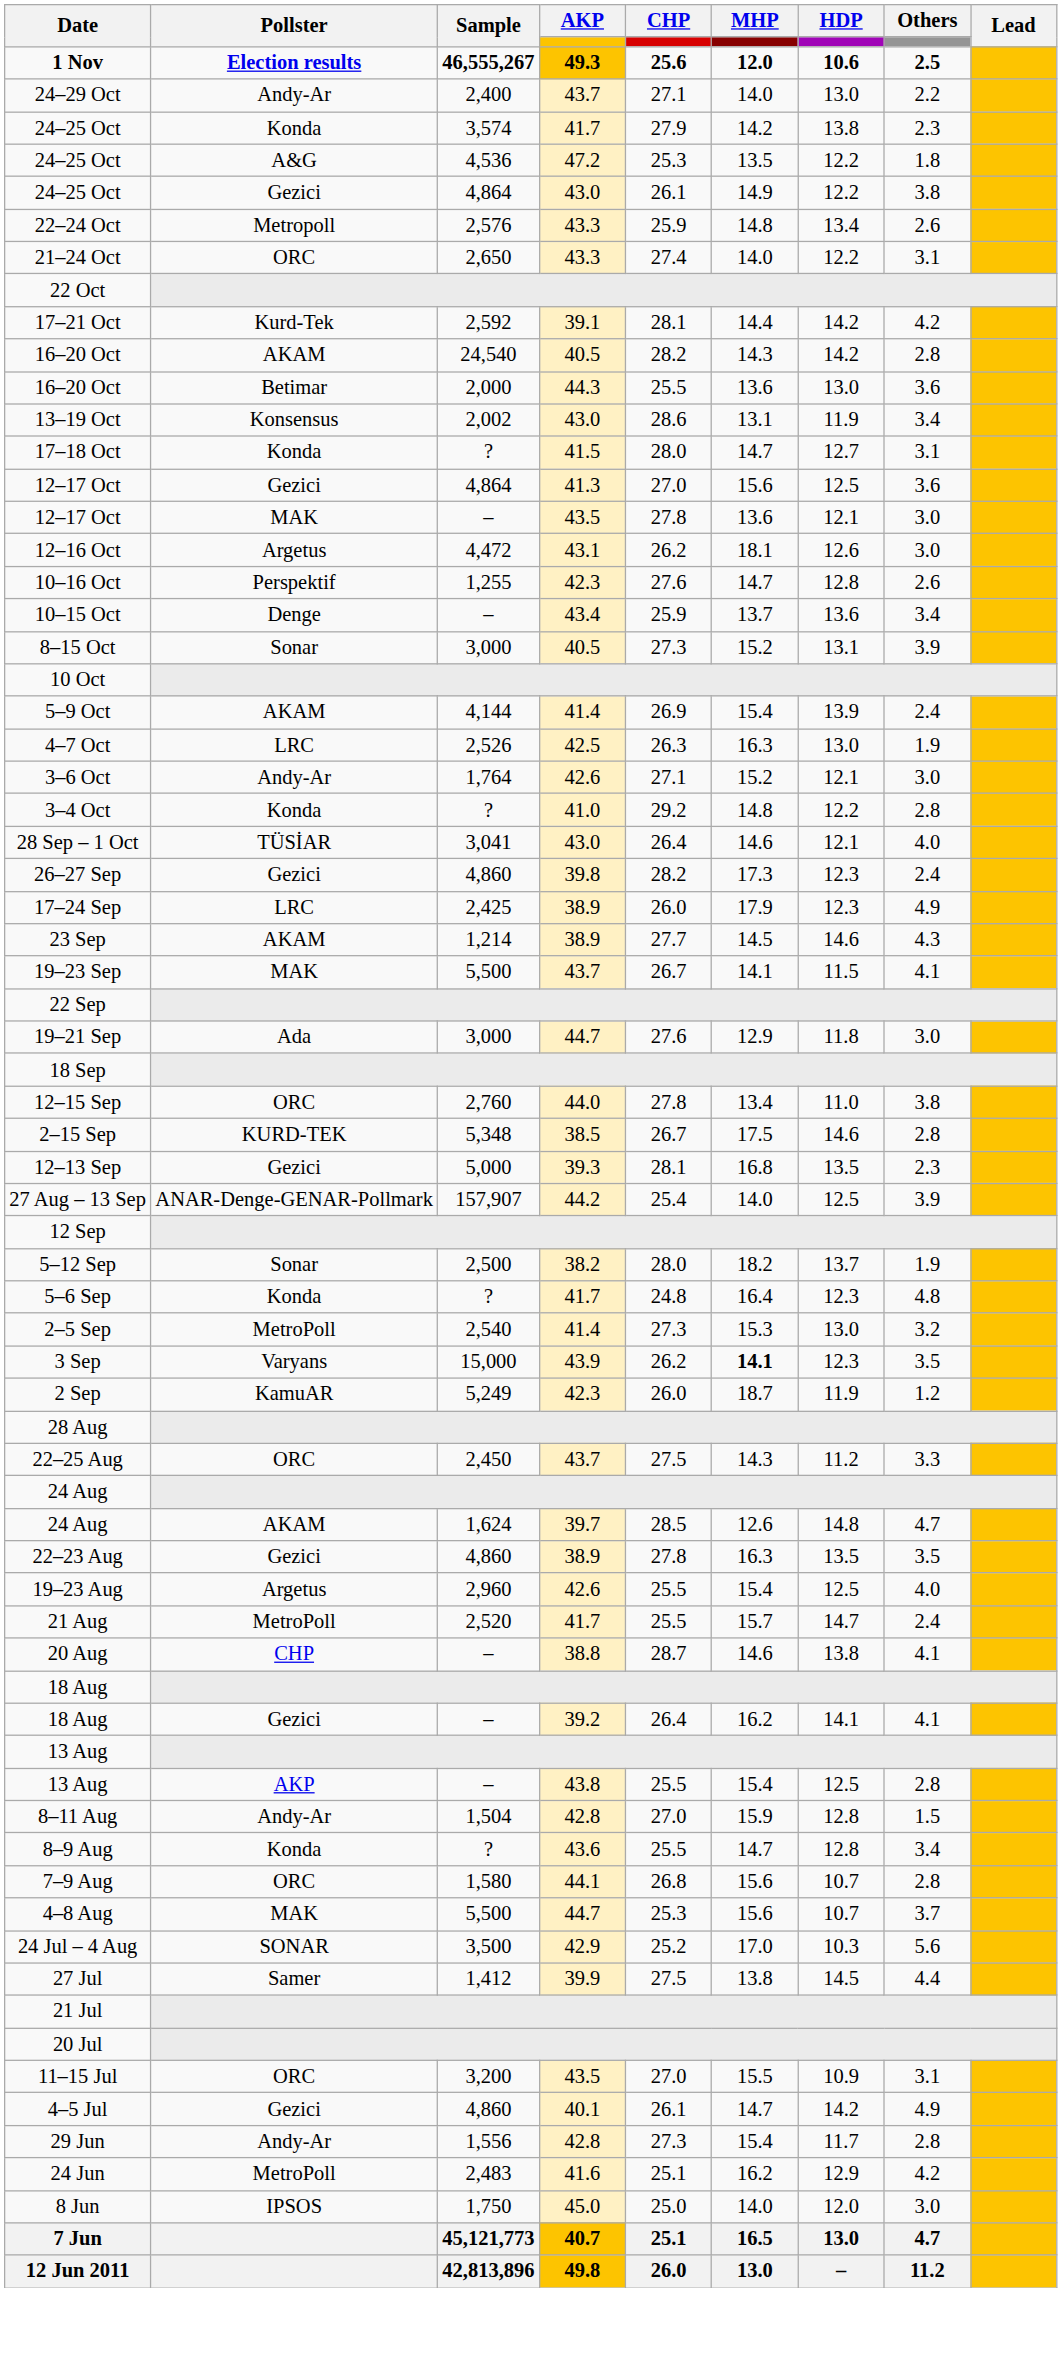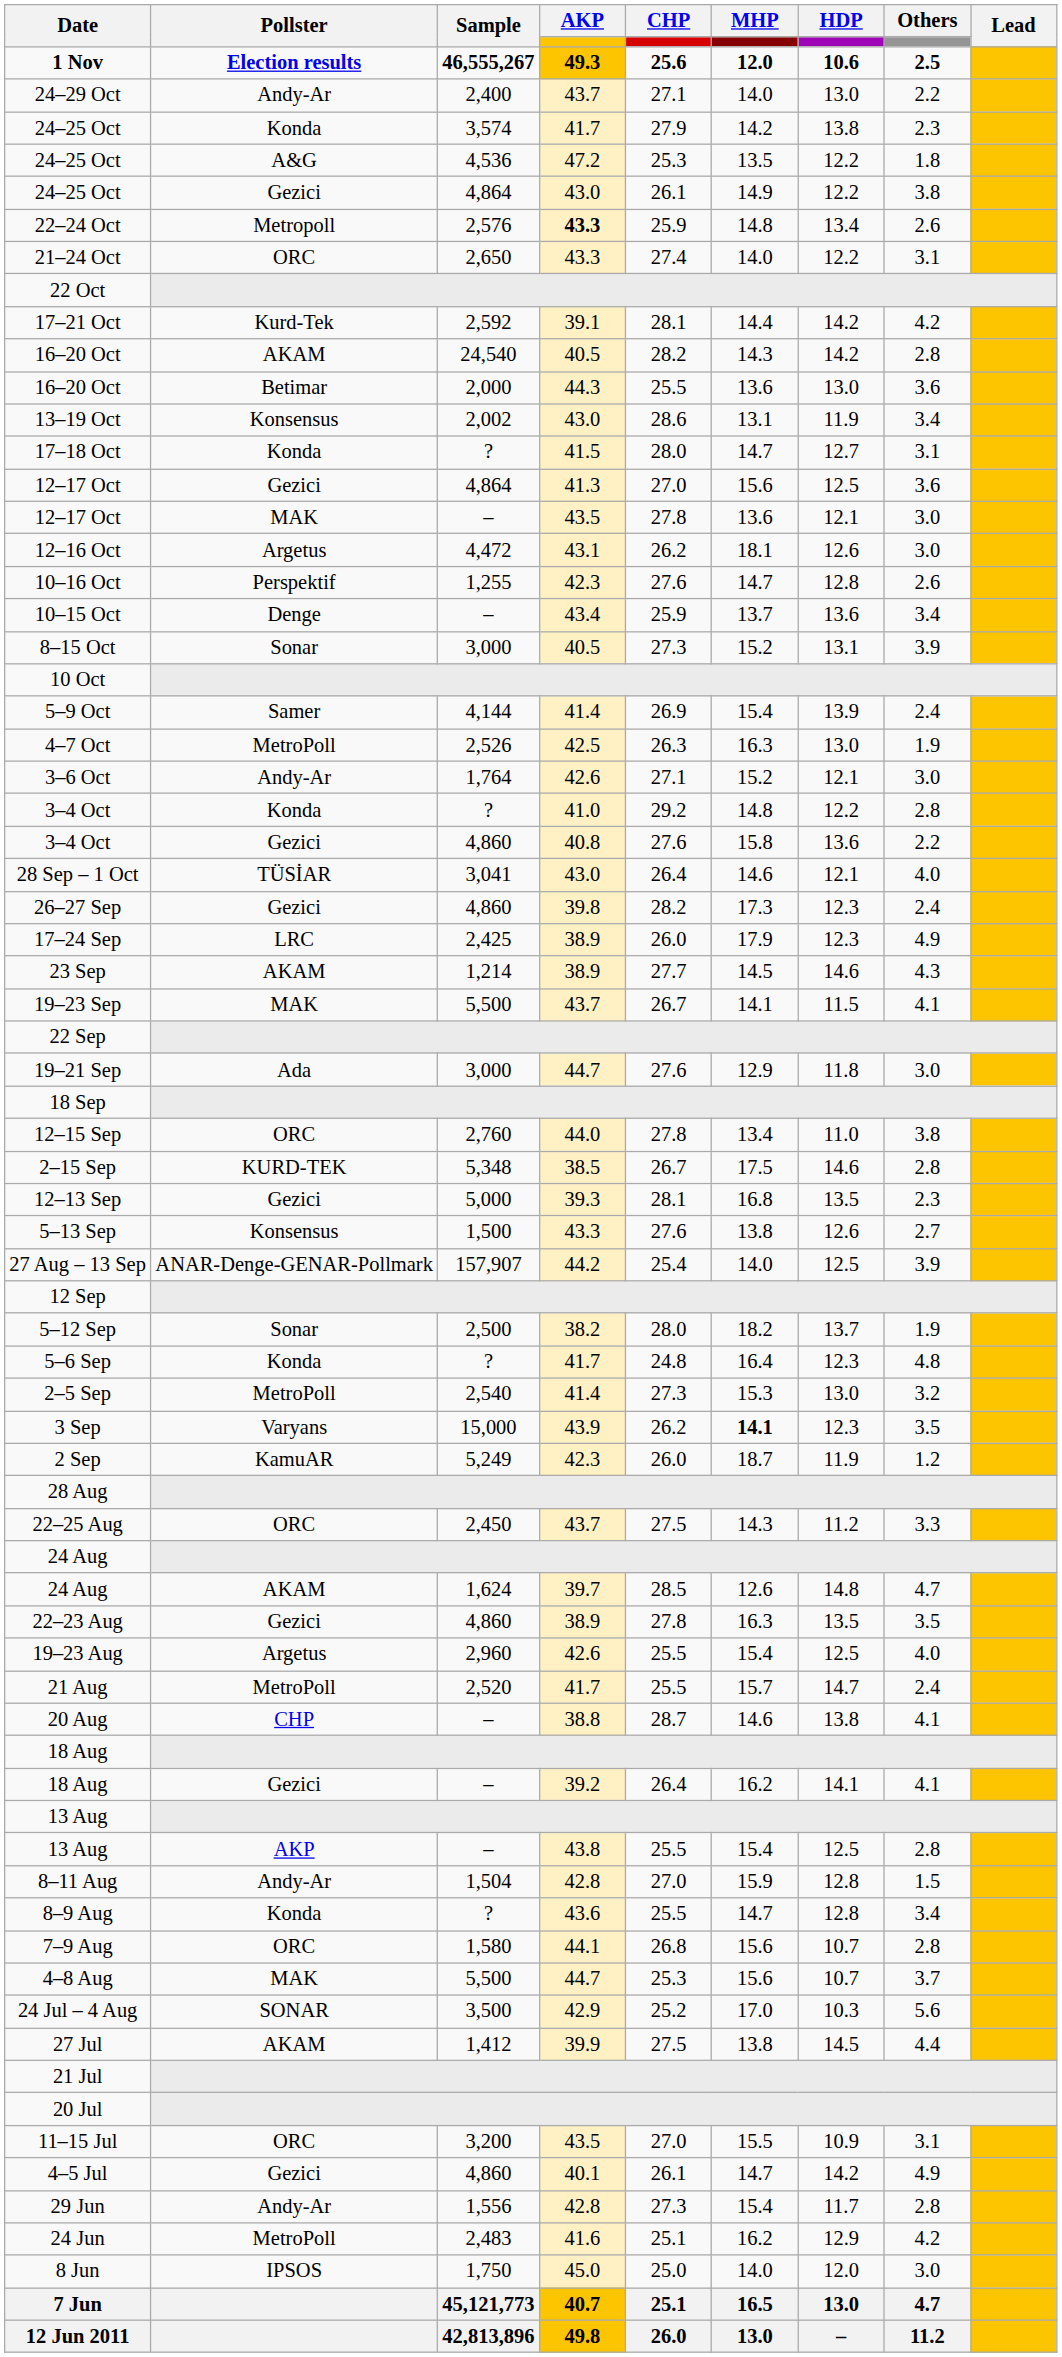22–24 Oct | AKP: normal -> bold
5–9 Oct | Pollster: AKAM -> Samer
4–7 Oct | Pollster: LRC -> MetroPoll
+ row: 3–4 Oct | Gezici | 4,860 | 40.8 | 27.6 | 15.8 | 13.6 | 2.2
+ row: 5–13 Sep | Konsensus | 1,500 | 43.3 | 27.6 | 13.8 | 12.6 | 2.7
27 Jul | Pollster: Samer -> AKAM
